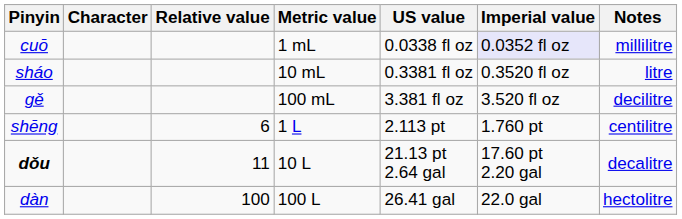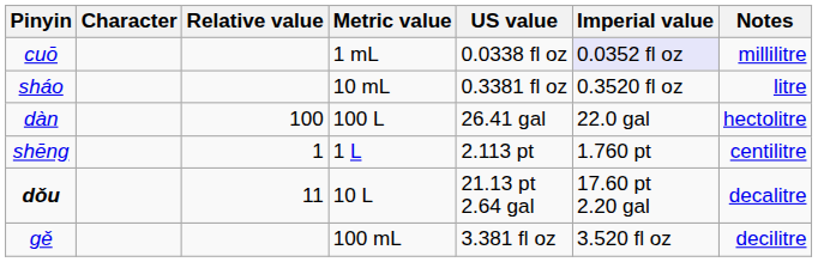rows swapped: gě <-> dàn
shēng | Relative value: 6 -> 1
